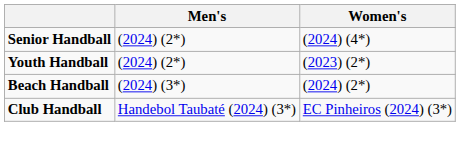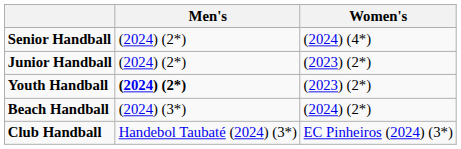+ row: Junior Handball | (2024) (2*) | (2023) (2*)
Youth Handball | Men's: normal -> bold
